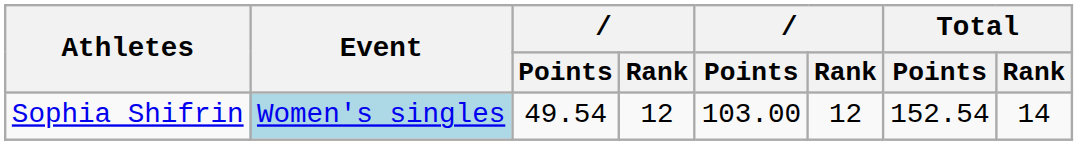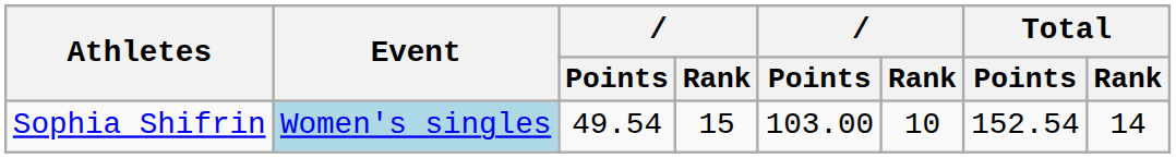Sophia Shifrin | column 4: 12 -> 15
Sophia Shifrin | column 6: 12 -> 10
